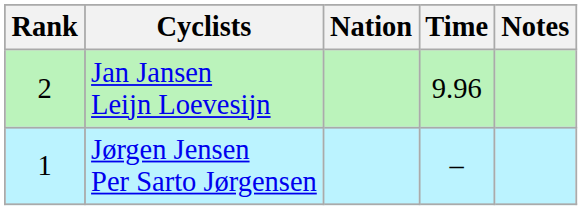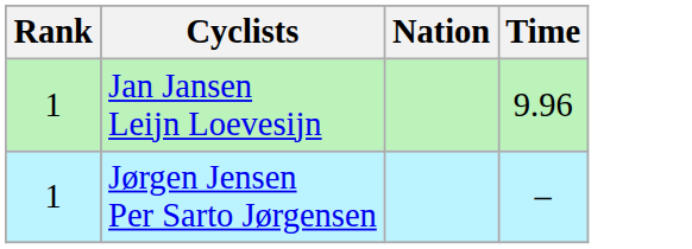- column: Notes
Jan Jansen Leijn Loevesijn | Rank: 2 -> 1
